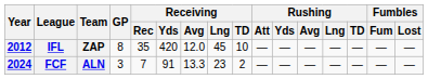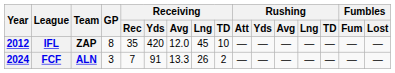FCF | Receiving / Lng: 23 -> 26
